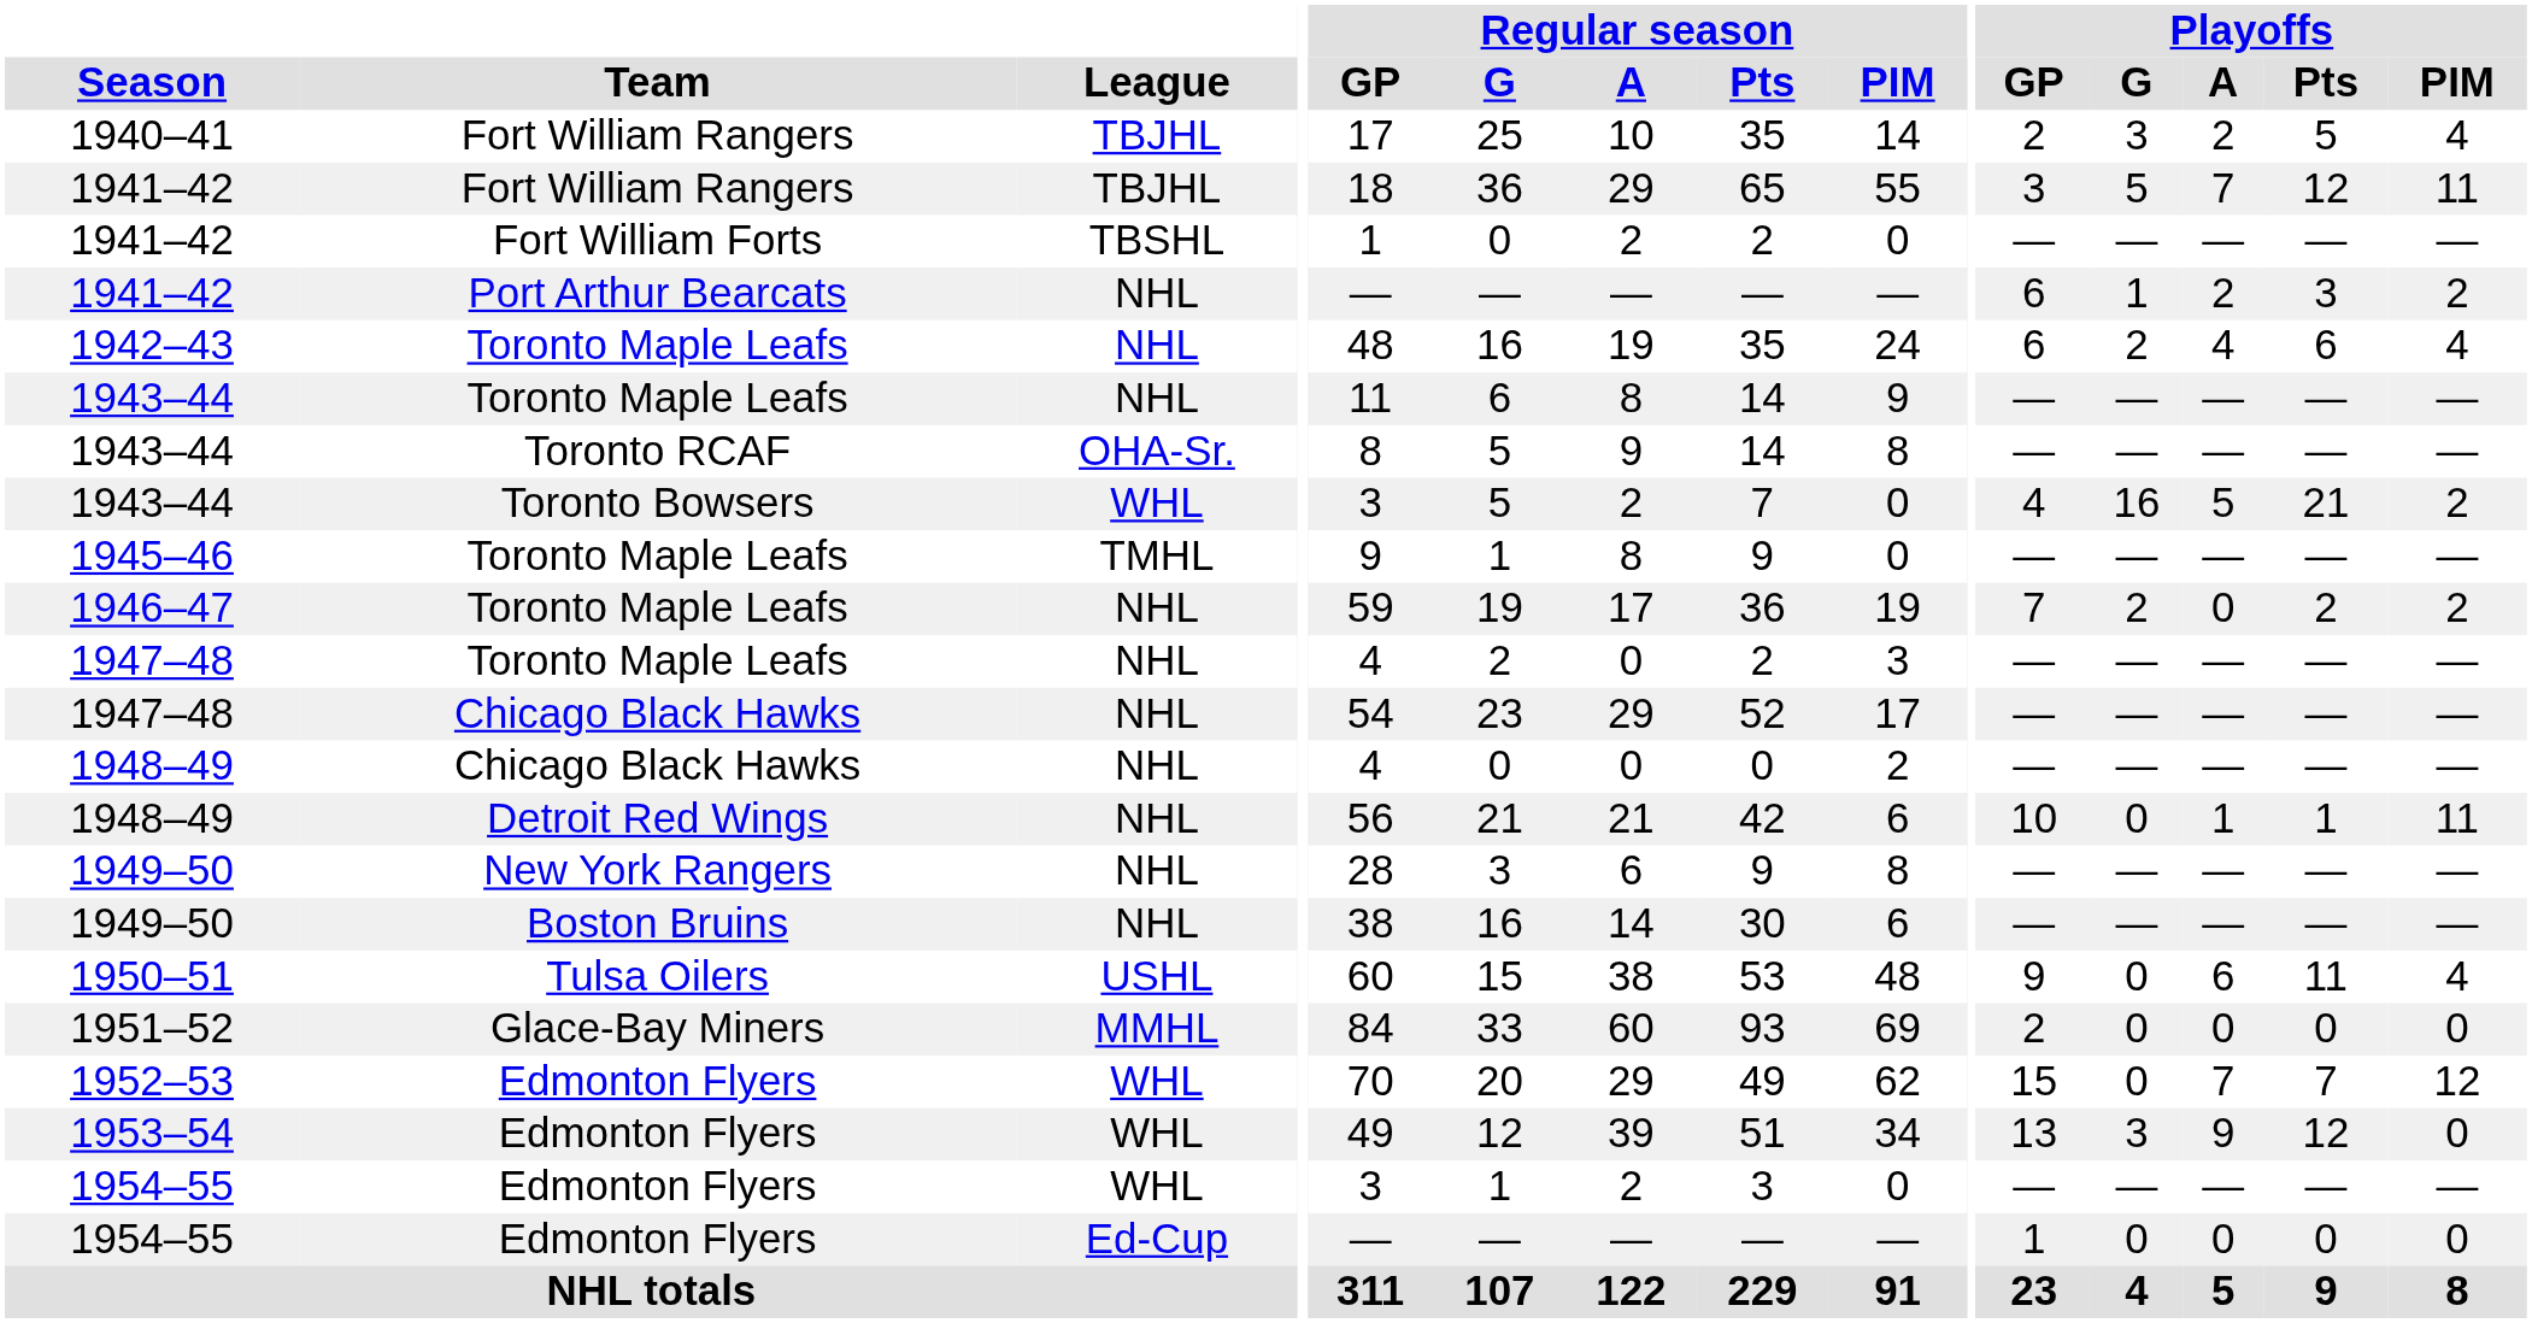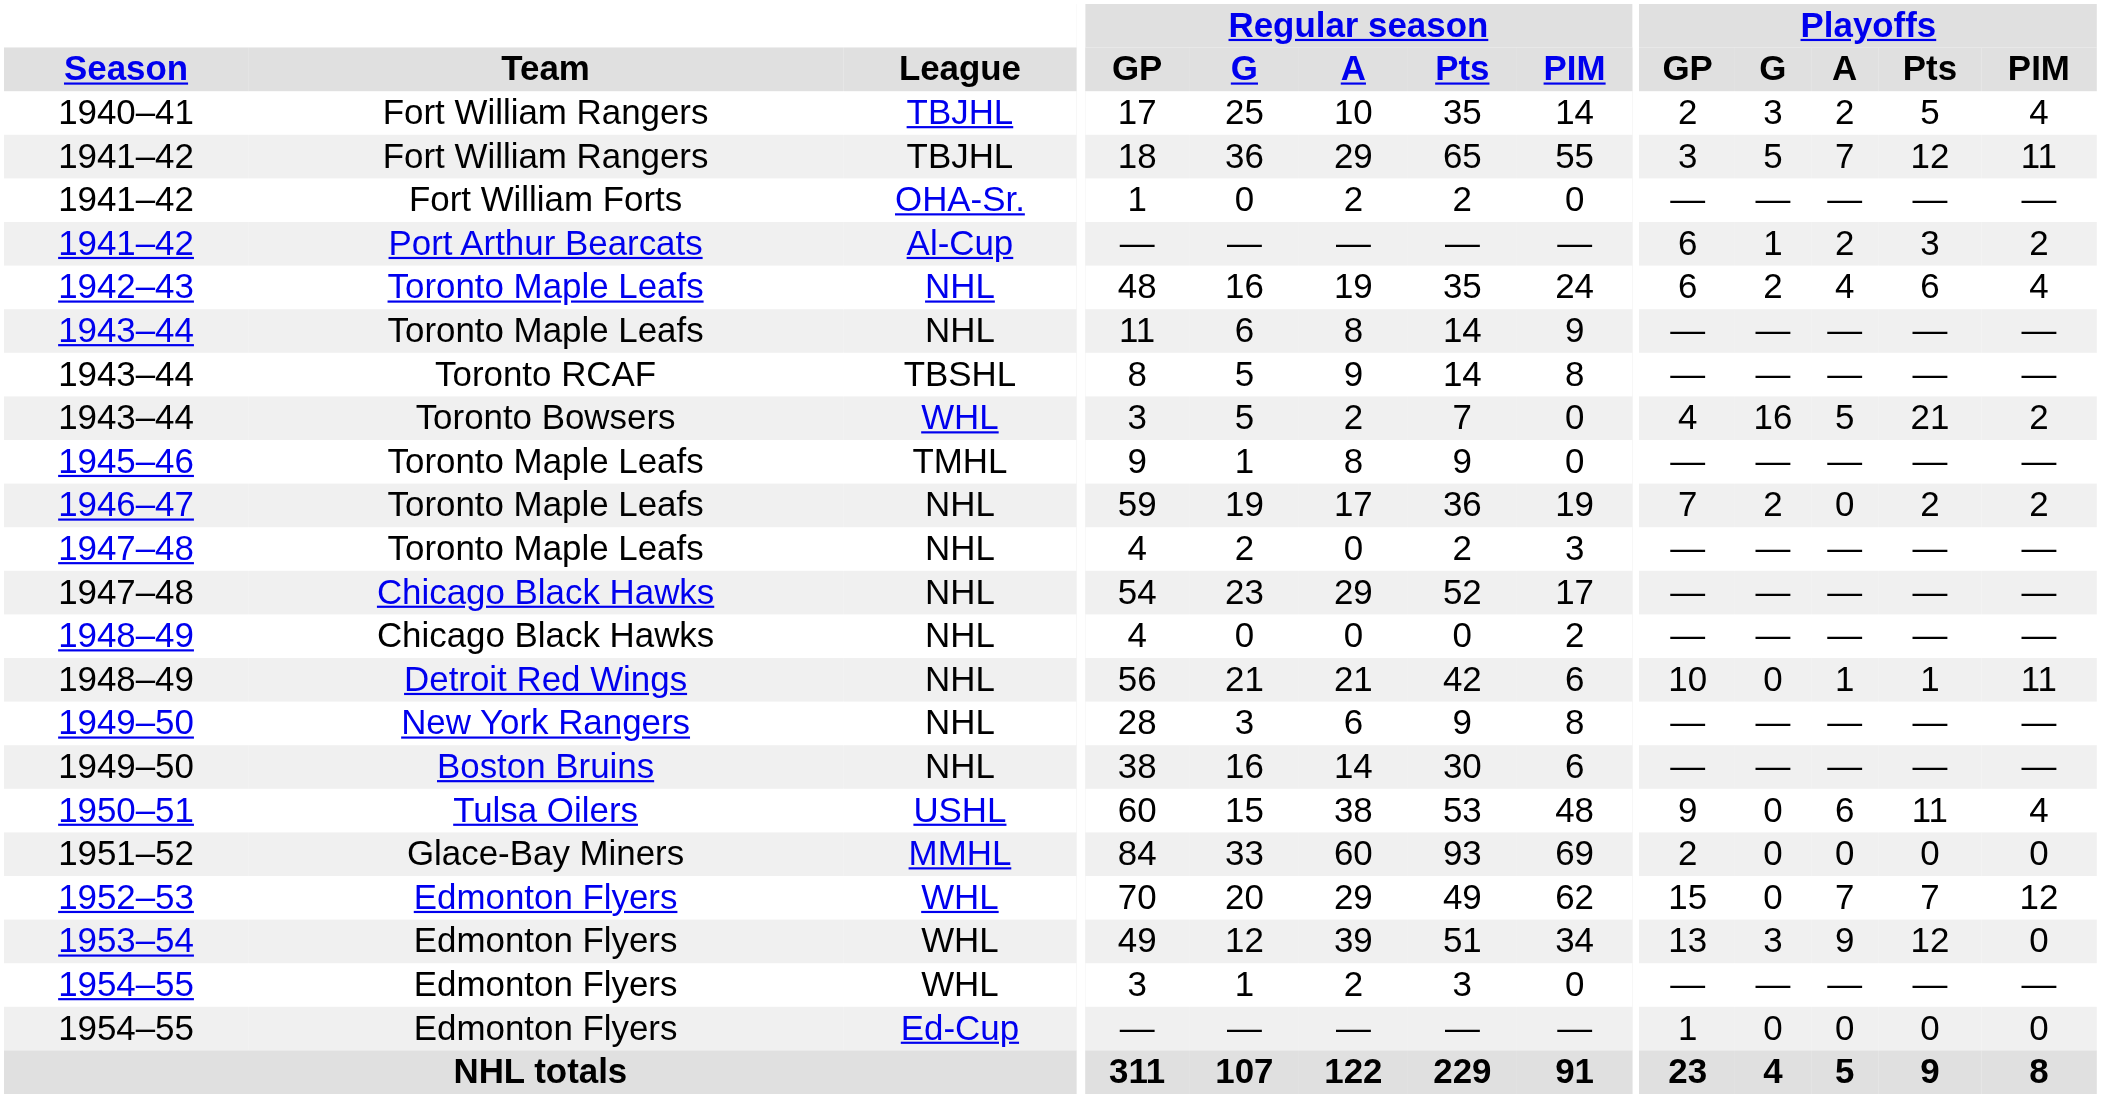1941–42 / Fort William Forts | League: TBSHL -> OHA-Sr.
1941–42 / Port Arthur Bearcats | League: NHL -> Al-Cup
1943–44 / Toronto RCAF | League: OHA-Sr. -> TBSHL
